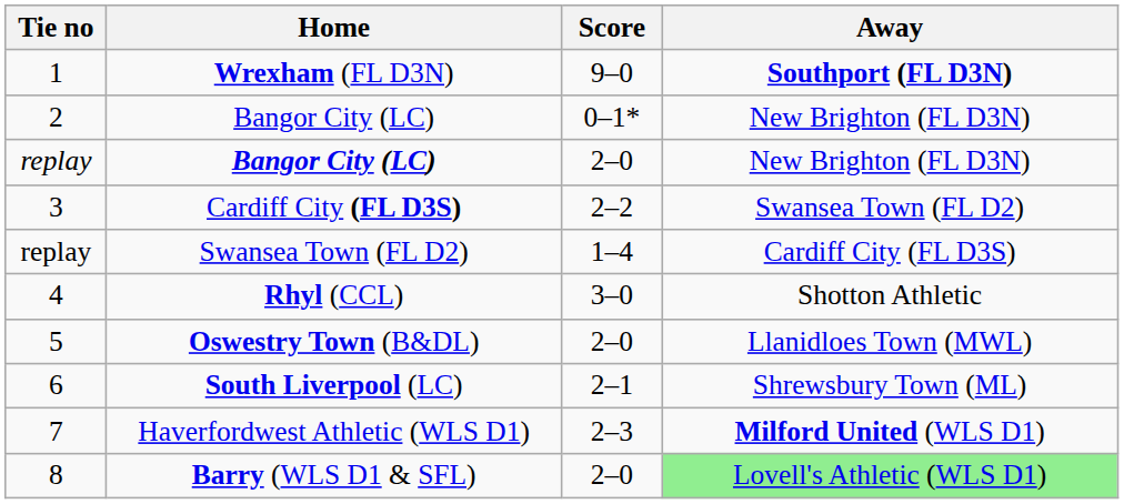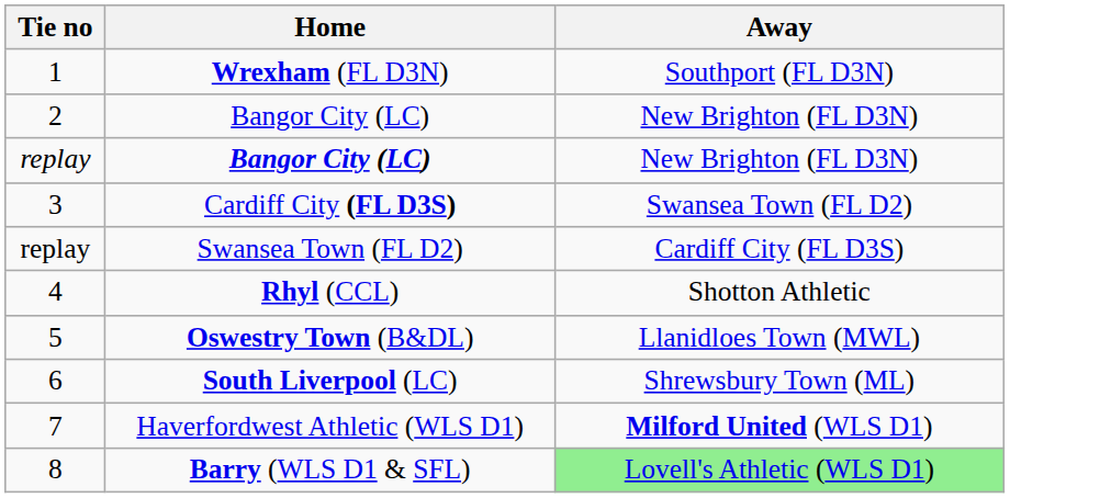- column: Score | 9–0 | 0–1* | 2–0 | 2–2 | 1–4 | 3–0 | 2–0 | 2–1 | 2–3 | 2–0
Wrexham (FL D3N) | Away: bold -> normal
